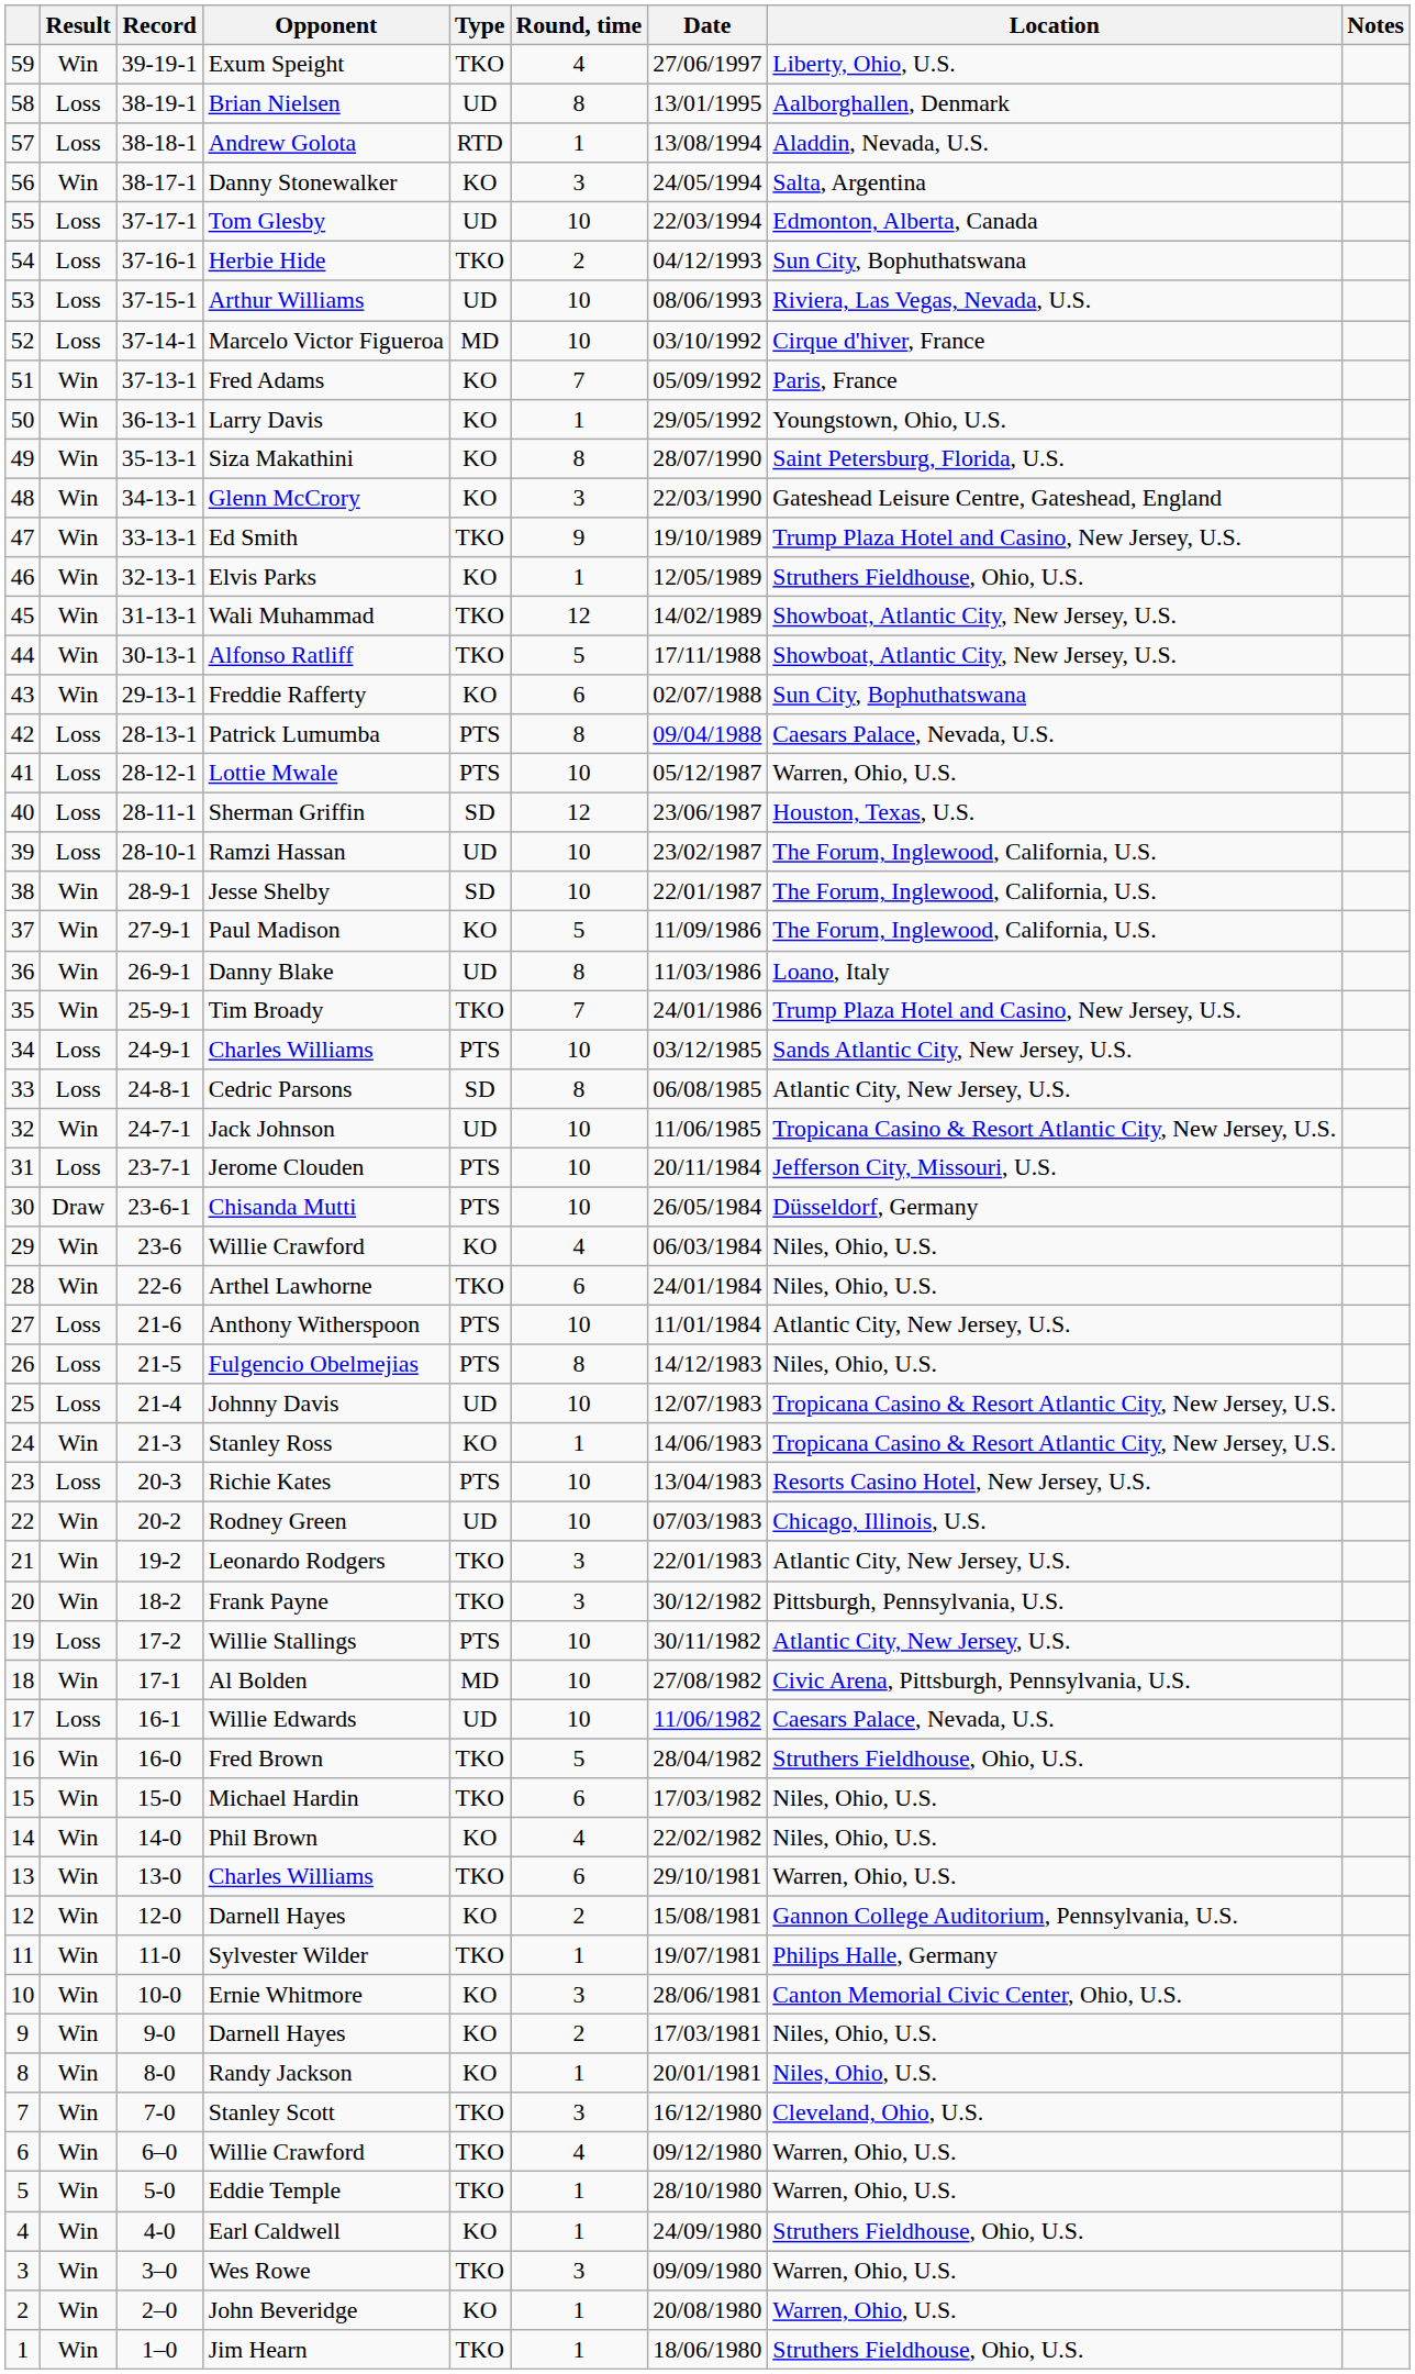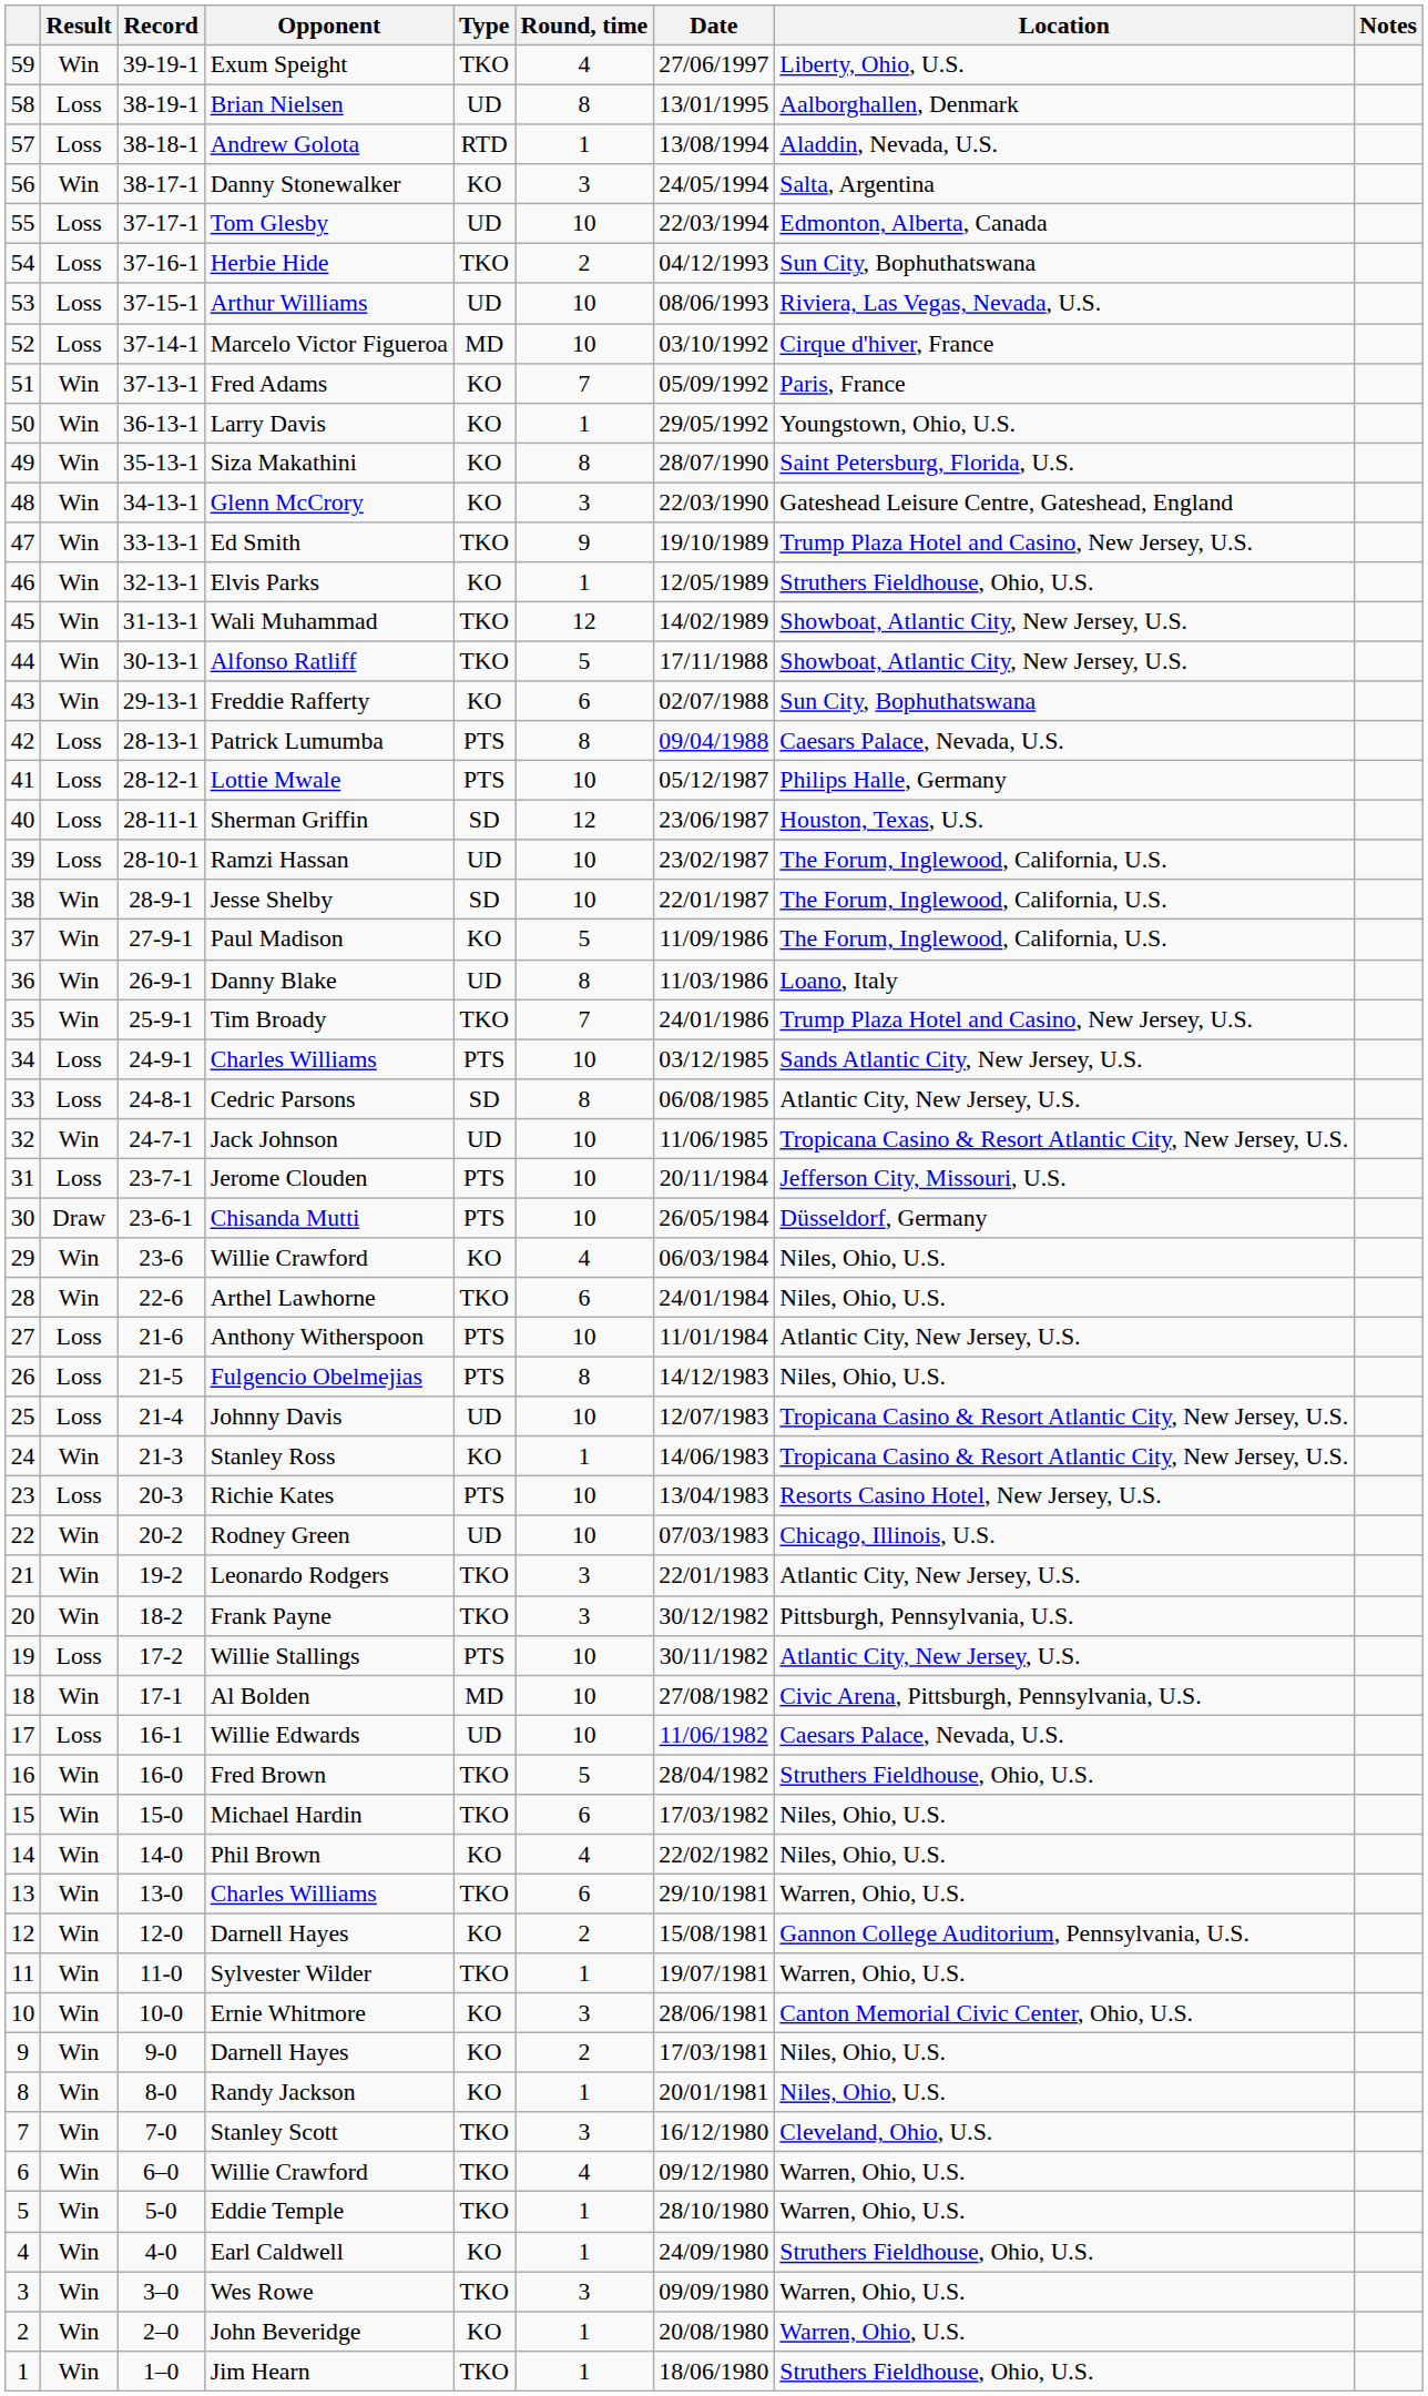Lottie Mwale | Location: Warren, Ohio, U.S. -> Philips Halle, Germany
Sylvester Wilder | Location: Philips Halle, Germany -> Warren, Ohio, U.S.
